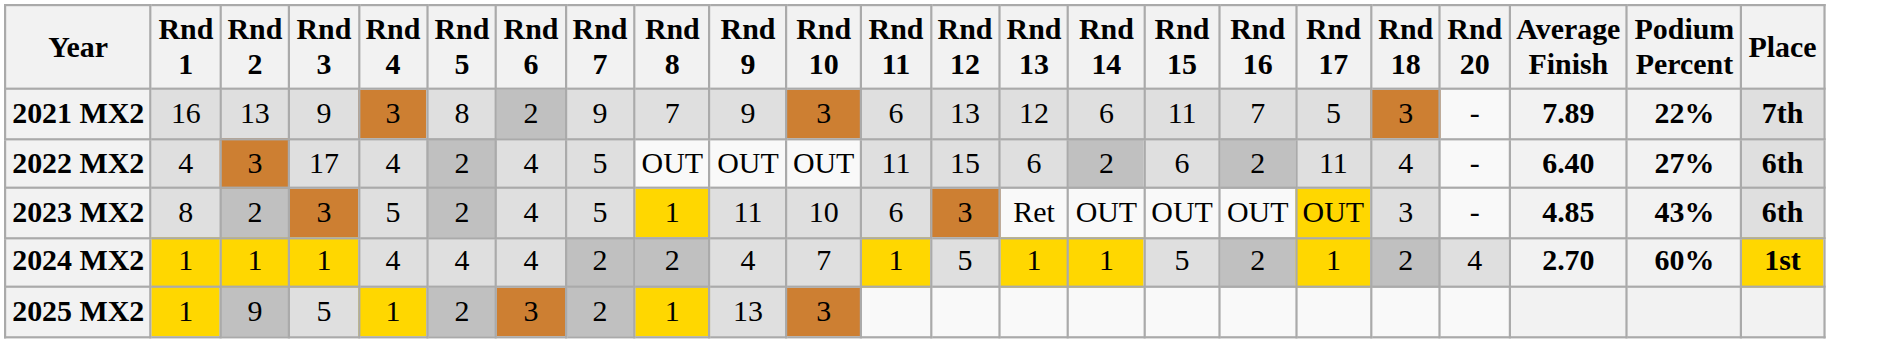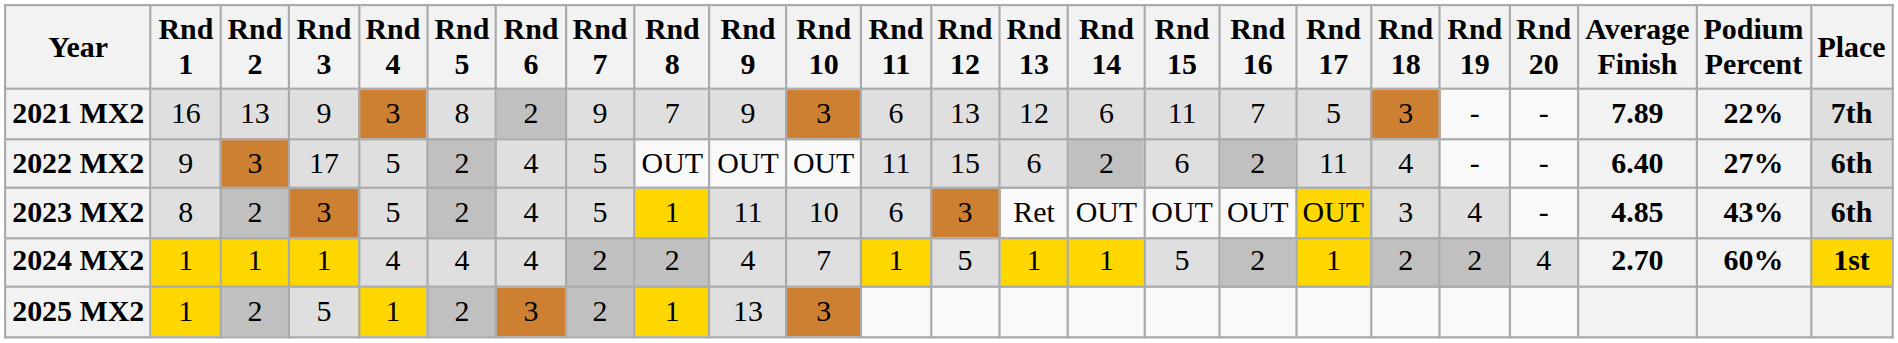+ column: Rnd 19 | - | - | 4 | 2
2022 MX2 | Rnd 1: 4 -> 9
2022 MX2 | Rnd 4: 4 -> 5
2025 MX2 | Rnd 2: 9 -> 2
